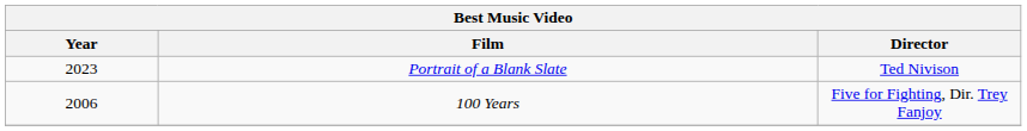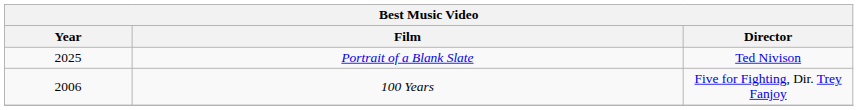Portrait of a Blank Slate | Year: 2023 -> 2025
